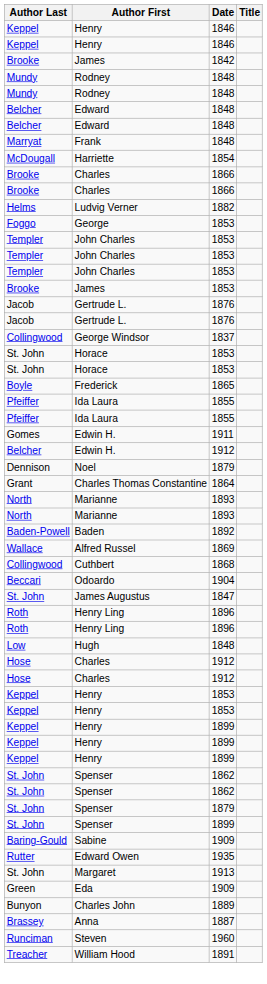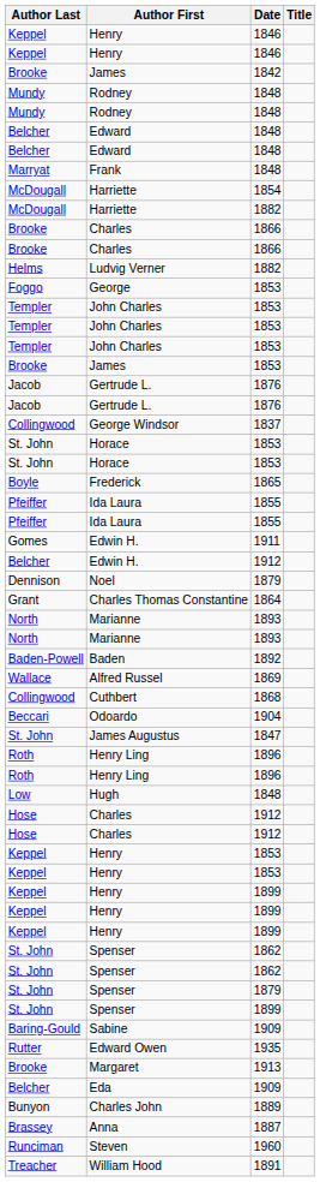+ row: McDougall | Harriette | 1882
Margaret | Author Last: St. John -> Brooke
Eda | Author Last: Green -> Belcher
